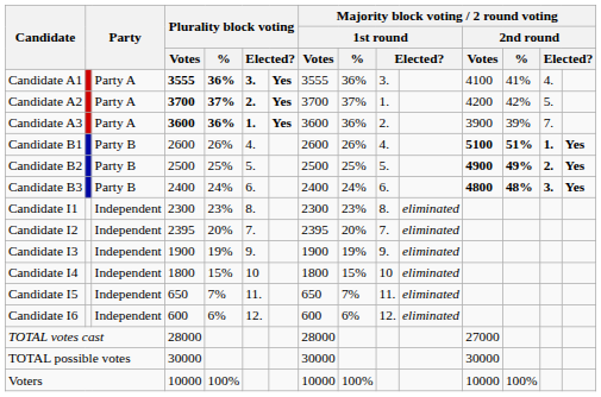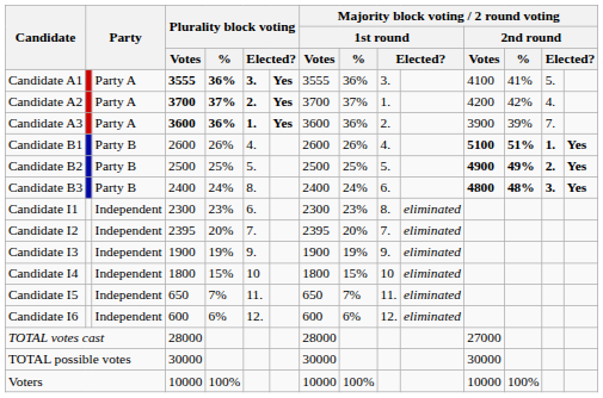Candidate A1 | column 14: 4. -> 5.
Candidate A2 | column 14: 5. -> 4.
Candidate B3 | column 6: 6. -> 8.
Candidate I1 | column 6: 8. -> 6.
